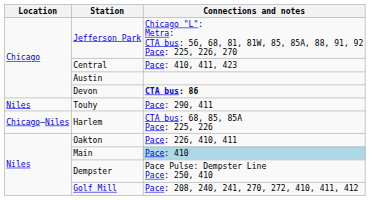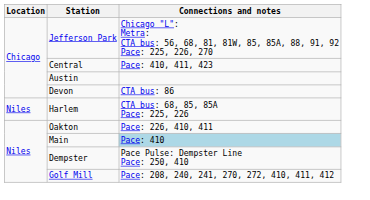Devon | Connections and notes: bold -> normal
- row: Niles | Touhy | Pace: 290, 411
Harlem | Location: Chicago–Niles -> Niles
